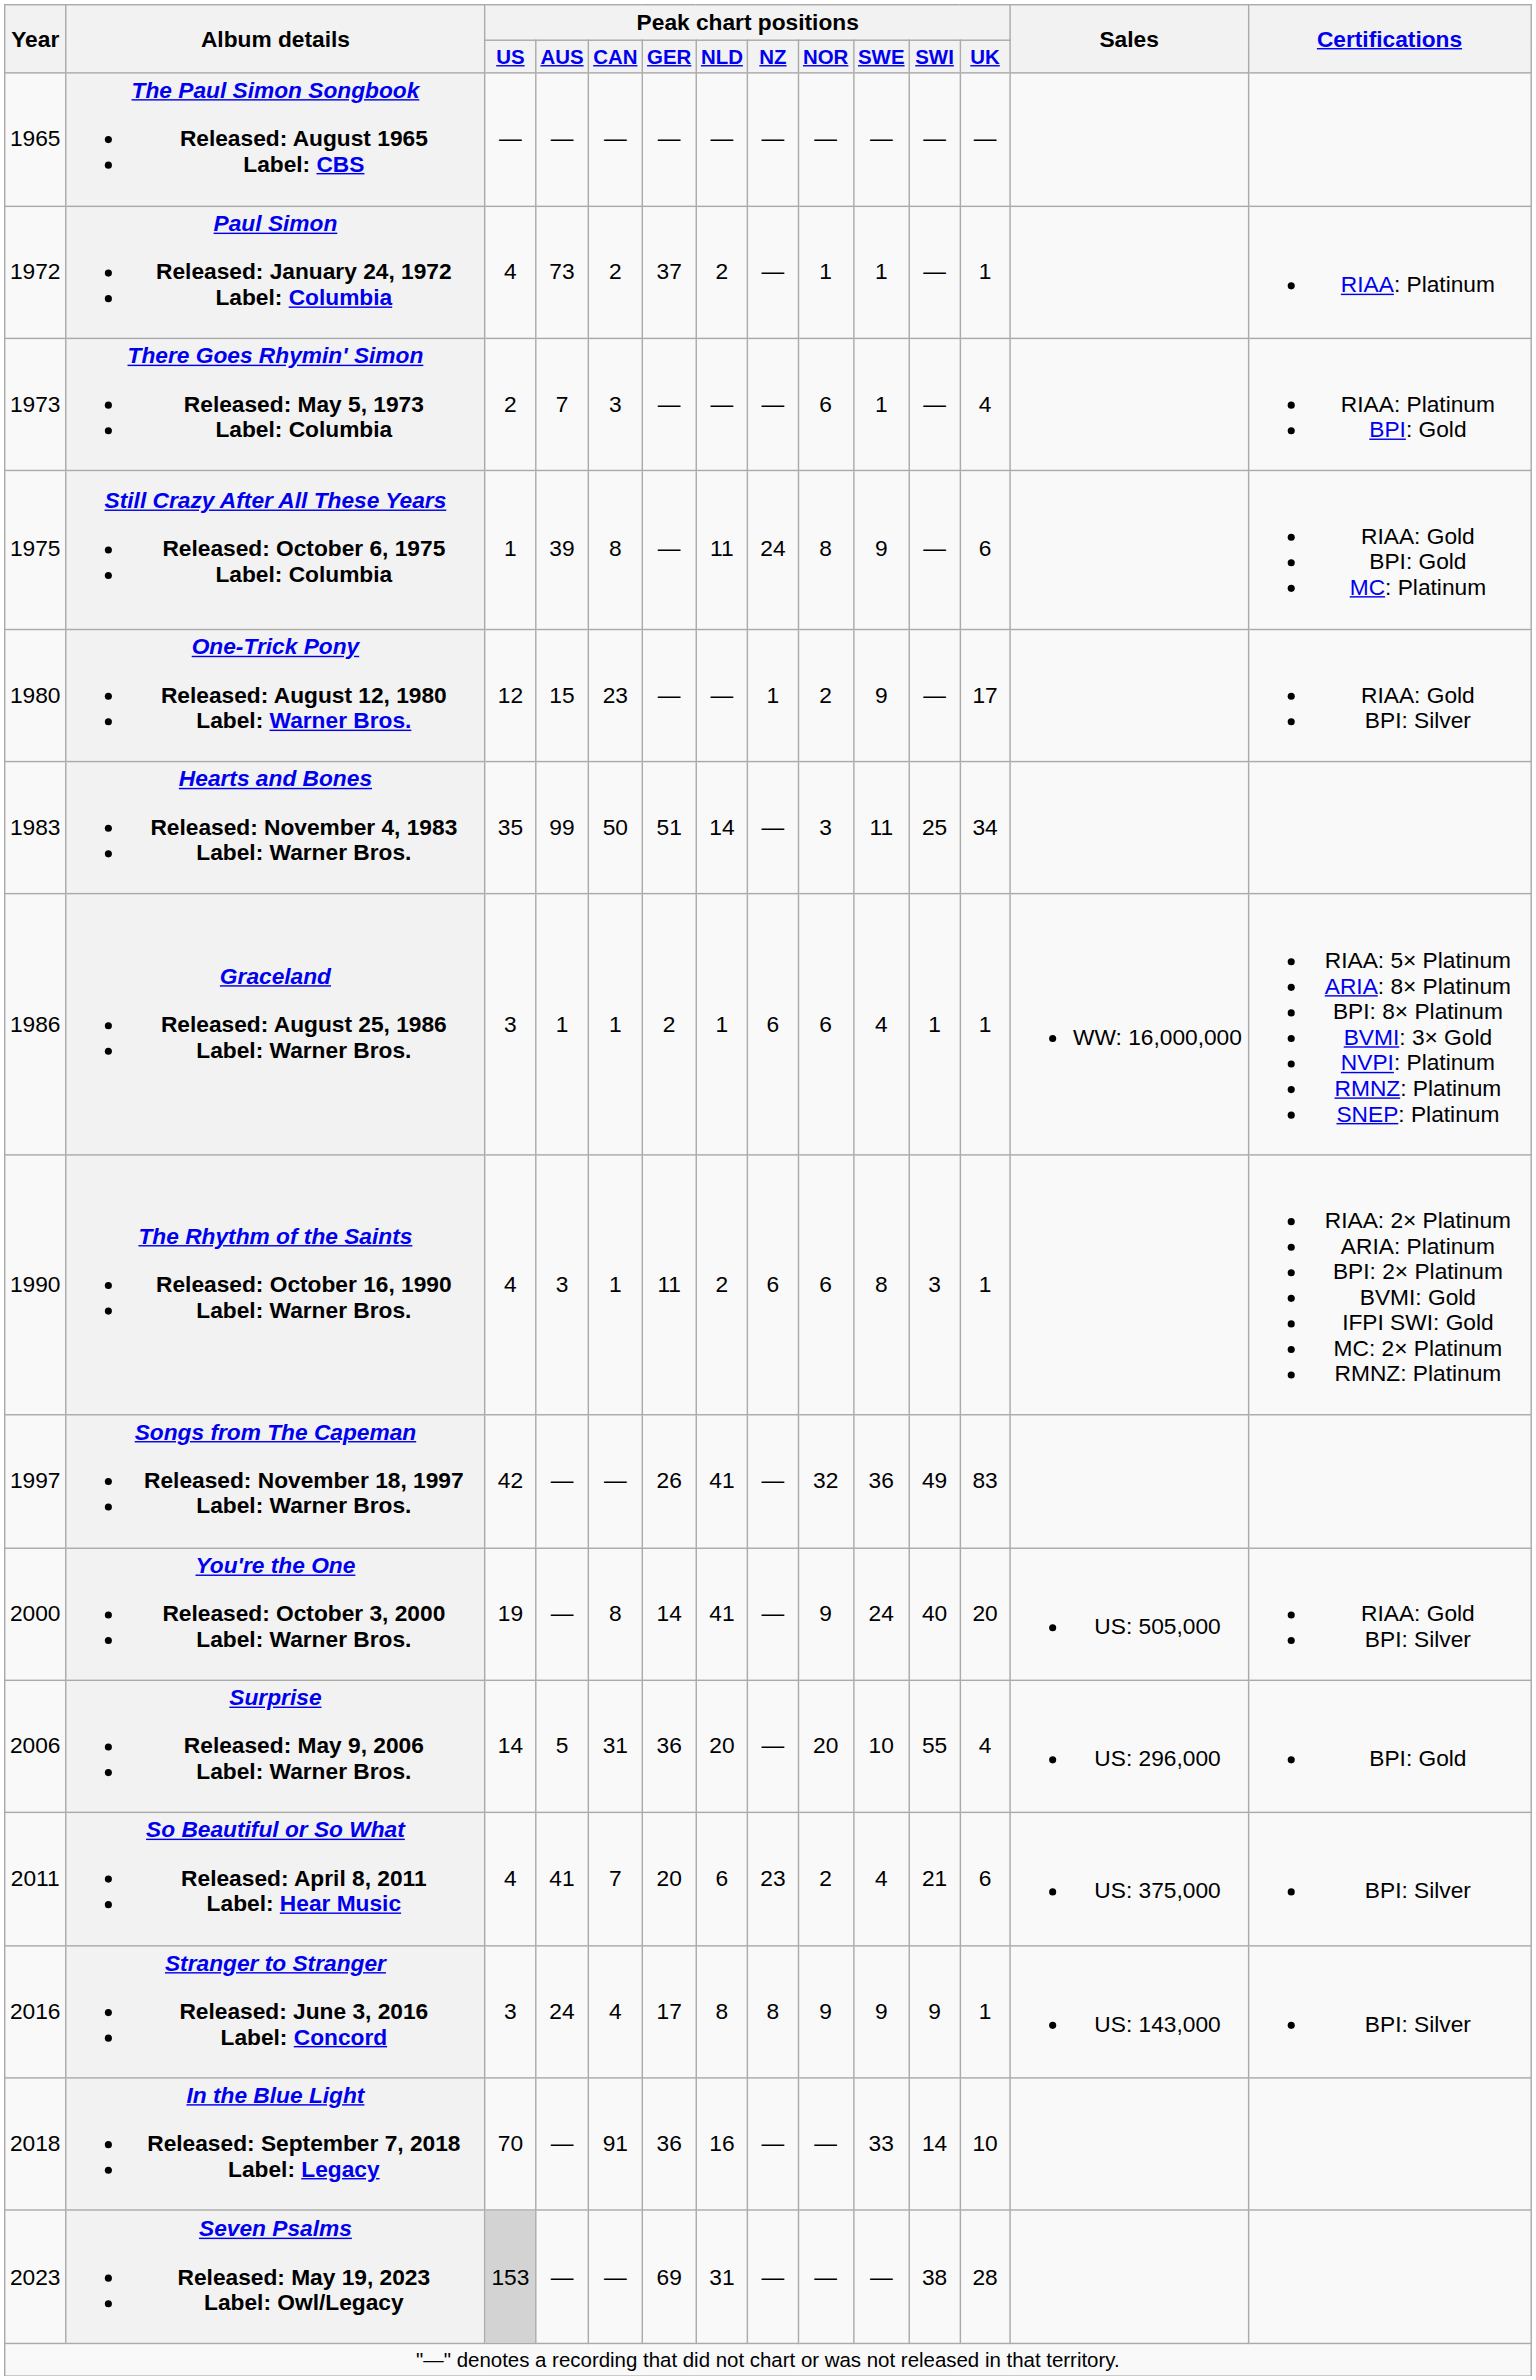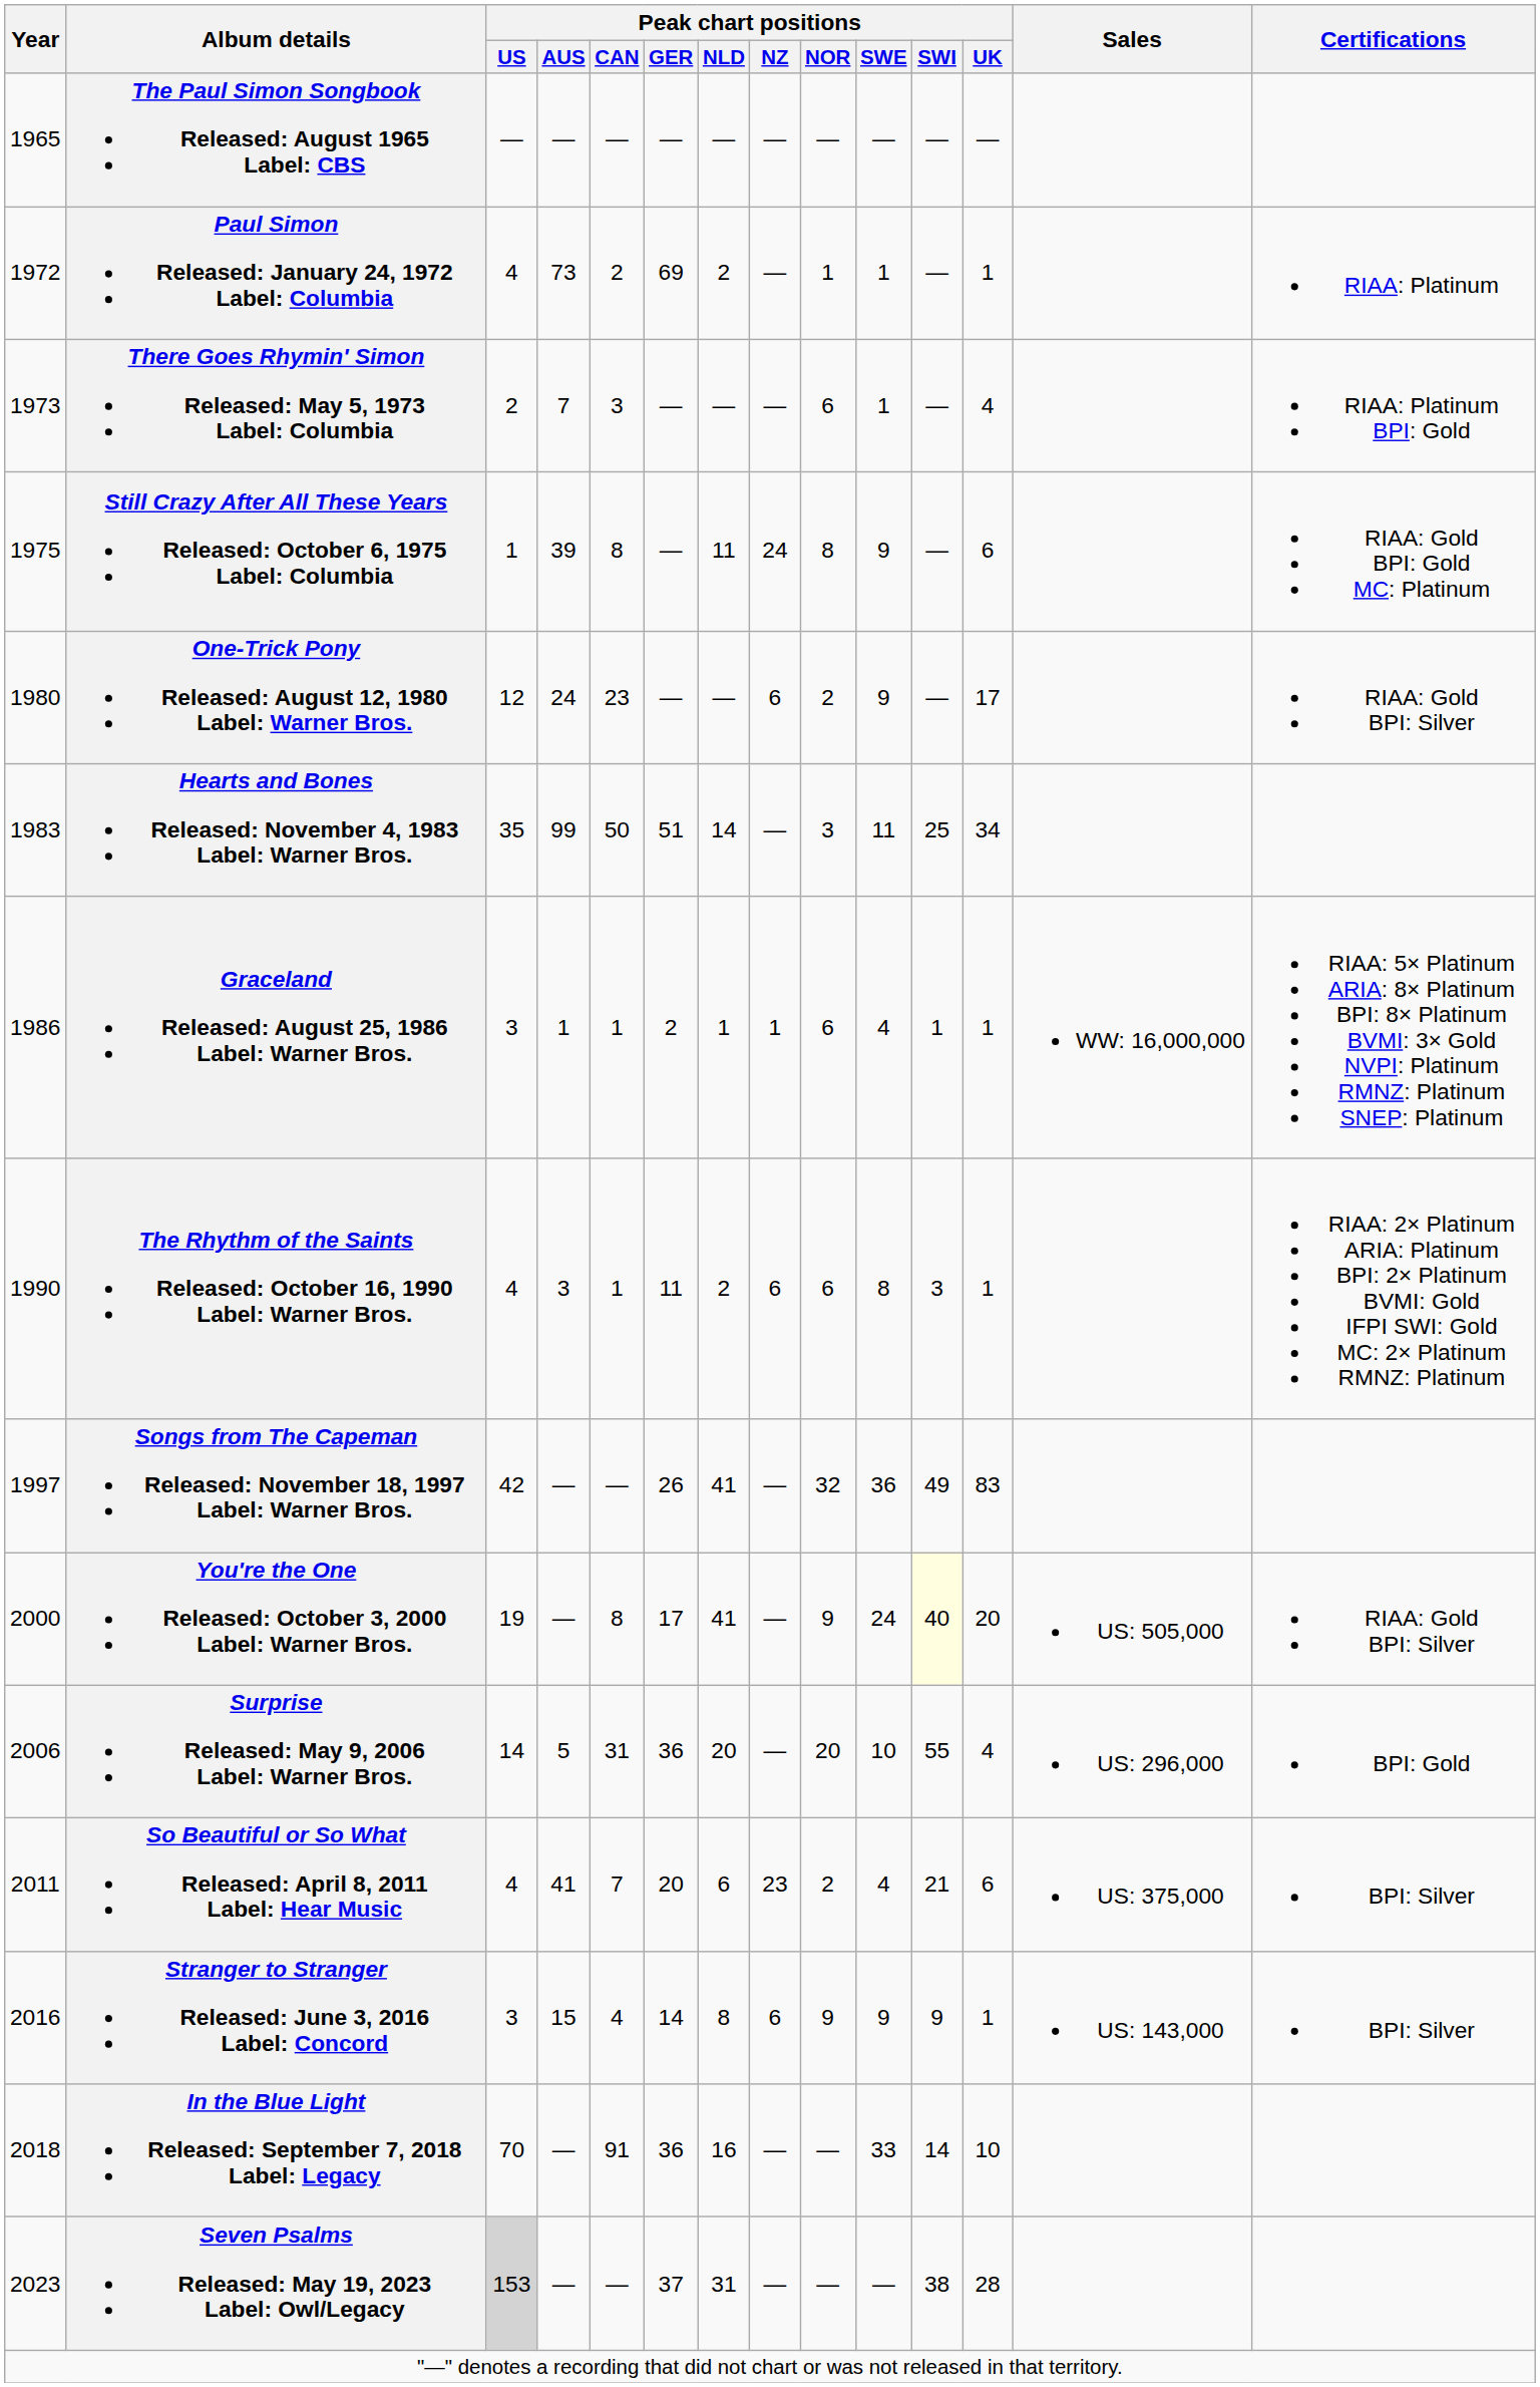Paul Simon Released: January 24, 1972 Label: Columbia | Peak chart positions / GER: 37 -> 69
One-Trick Pony Released: August 12, 1980 Label: Warner Bros. | Peak chart positions / AUS: 15 -> 24
One-Trick Pony Released: August 12, 1980 Label: Warner Bros. | Peak chart positions / NZ: 1 -> 6
Graceland Released: August 25, 1986 Label: Warner Bros. | Peak chart positions / NZ: 6 -> 1
You're the One Released: October 3, 2000 Label: Warner Bros. | Peak chart positions / GER: 14 -> 17
You're the One Released: October 3, 2000 Label: Warner Bros. | Peak chart positions / SWI: no background -> lightyellow background
Stranger to Stranger Released: June 3, 2016 Label: Concord | Peak chart positions / AUS: 24 -> 15
Stranger to Stranger Released: June 3, 2016 Label: Concord | Peak chart positions / GER: 17 -> 14
Stranger to Stranger Released: June 3, 2016 Label: Concord | Peak chart positions / NZ: 8 -> 6
Seven Psalms Released: May 19, 2023 Label: Owl/Legacy | Peak chart positions / GER: 69 -> 37
